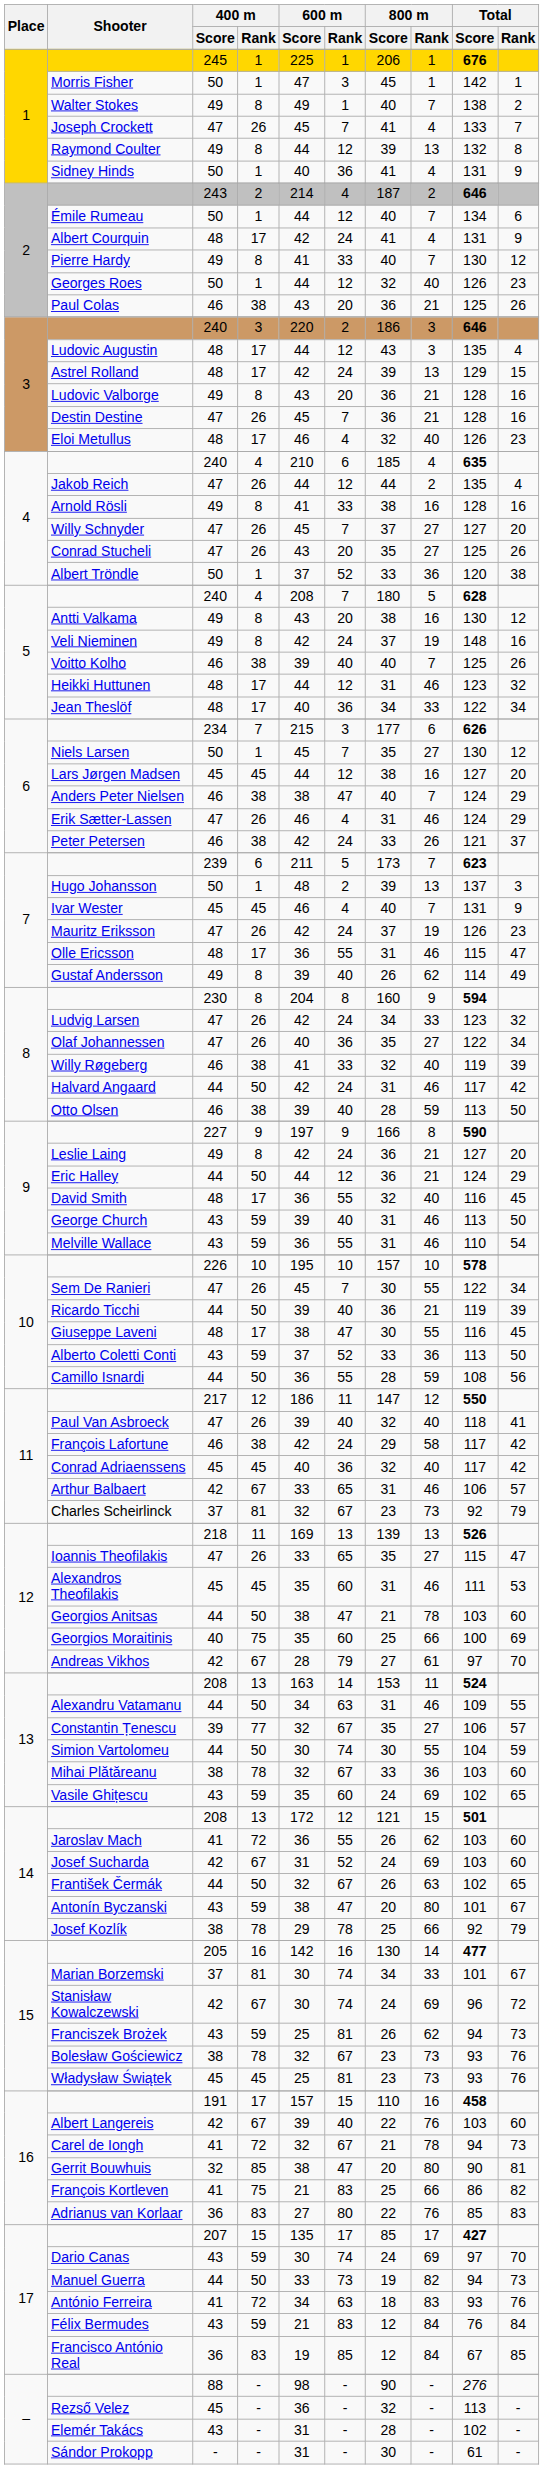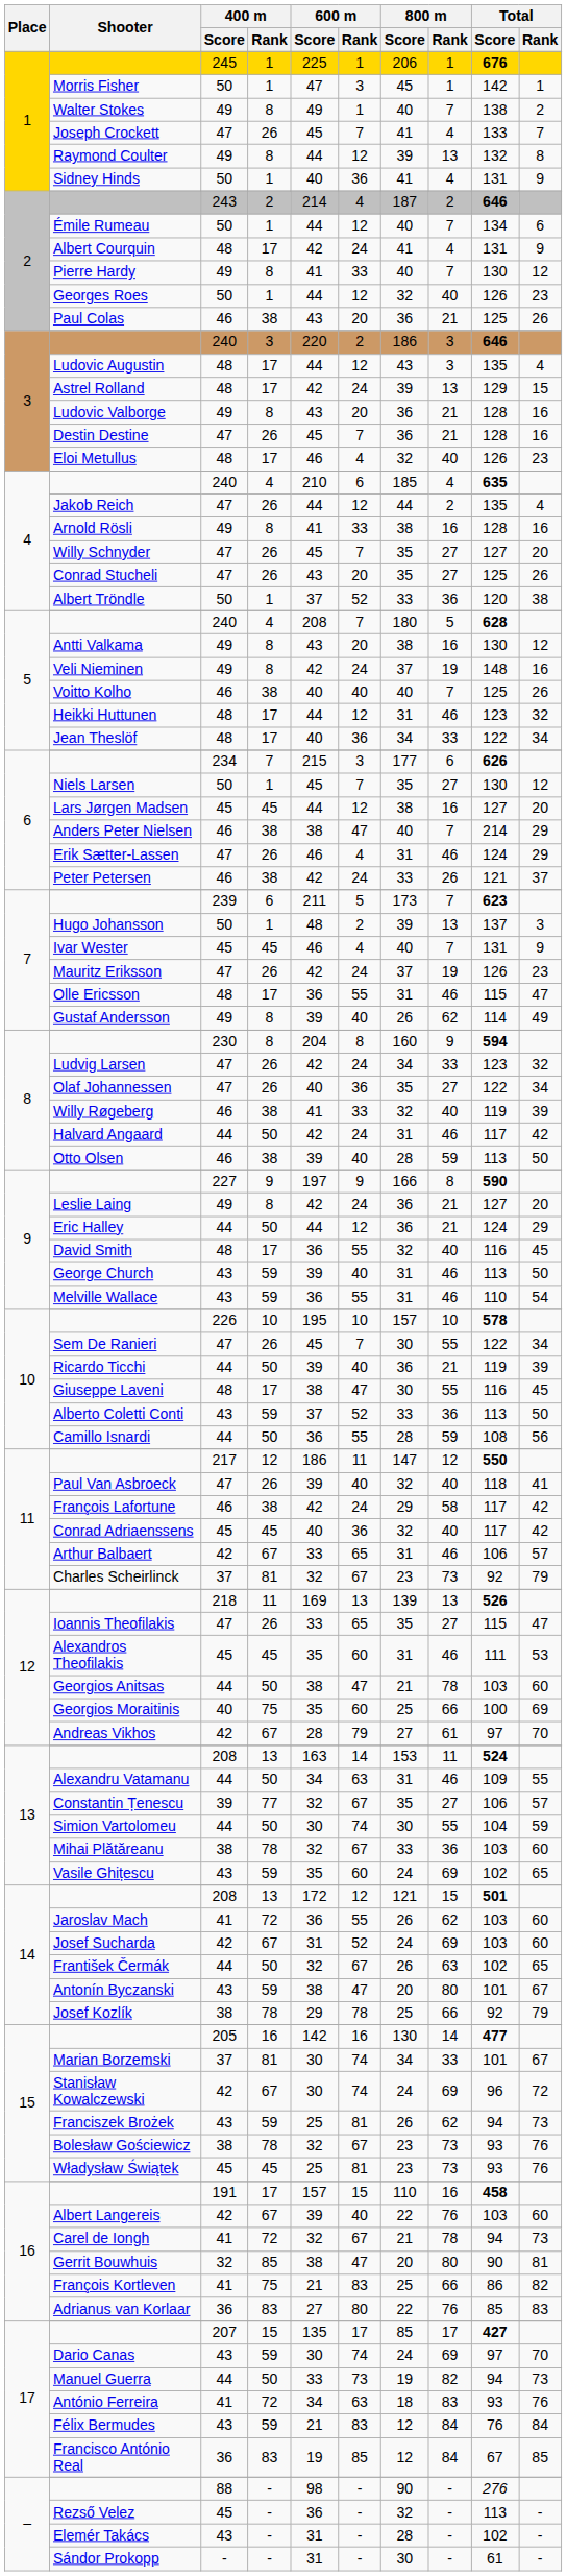Willy Schnyder | 800 m / Score: 37 -> 35
Voitto Kolho | 600 m / Score: 39 -> 40
Anders Peter Nielsen | Total / Score: 124 -> 214
